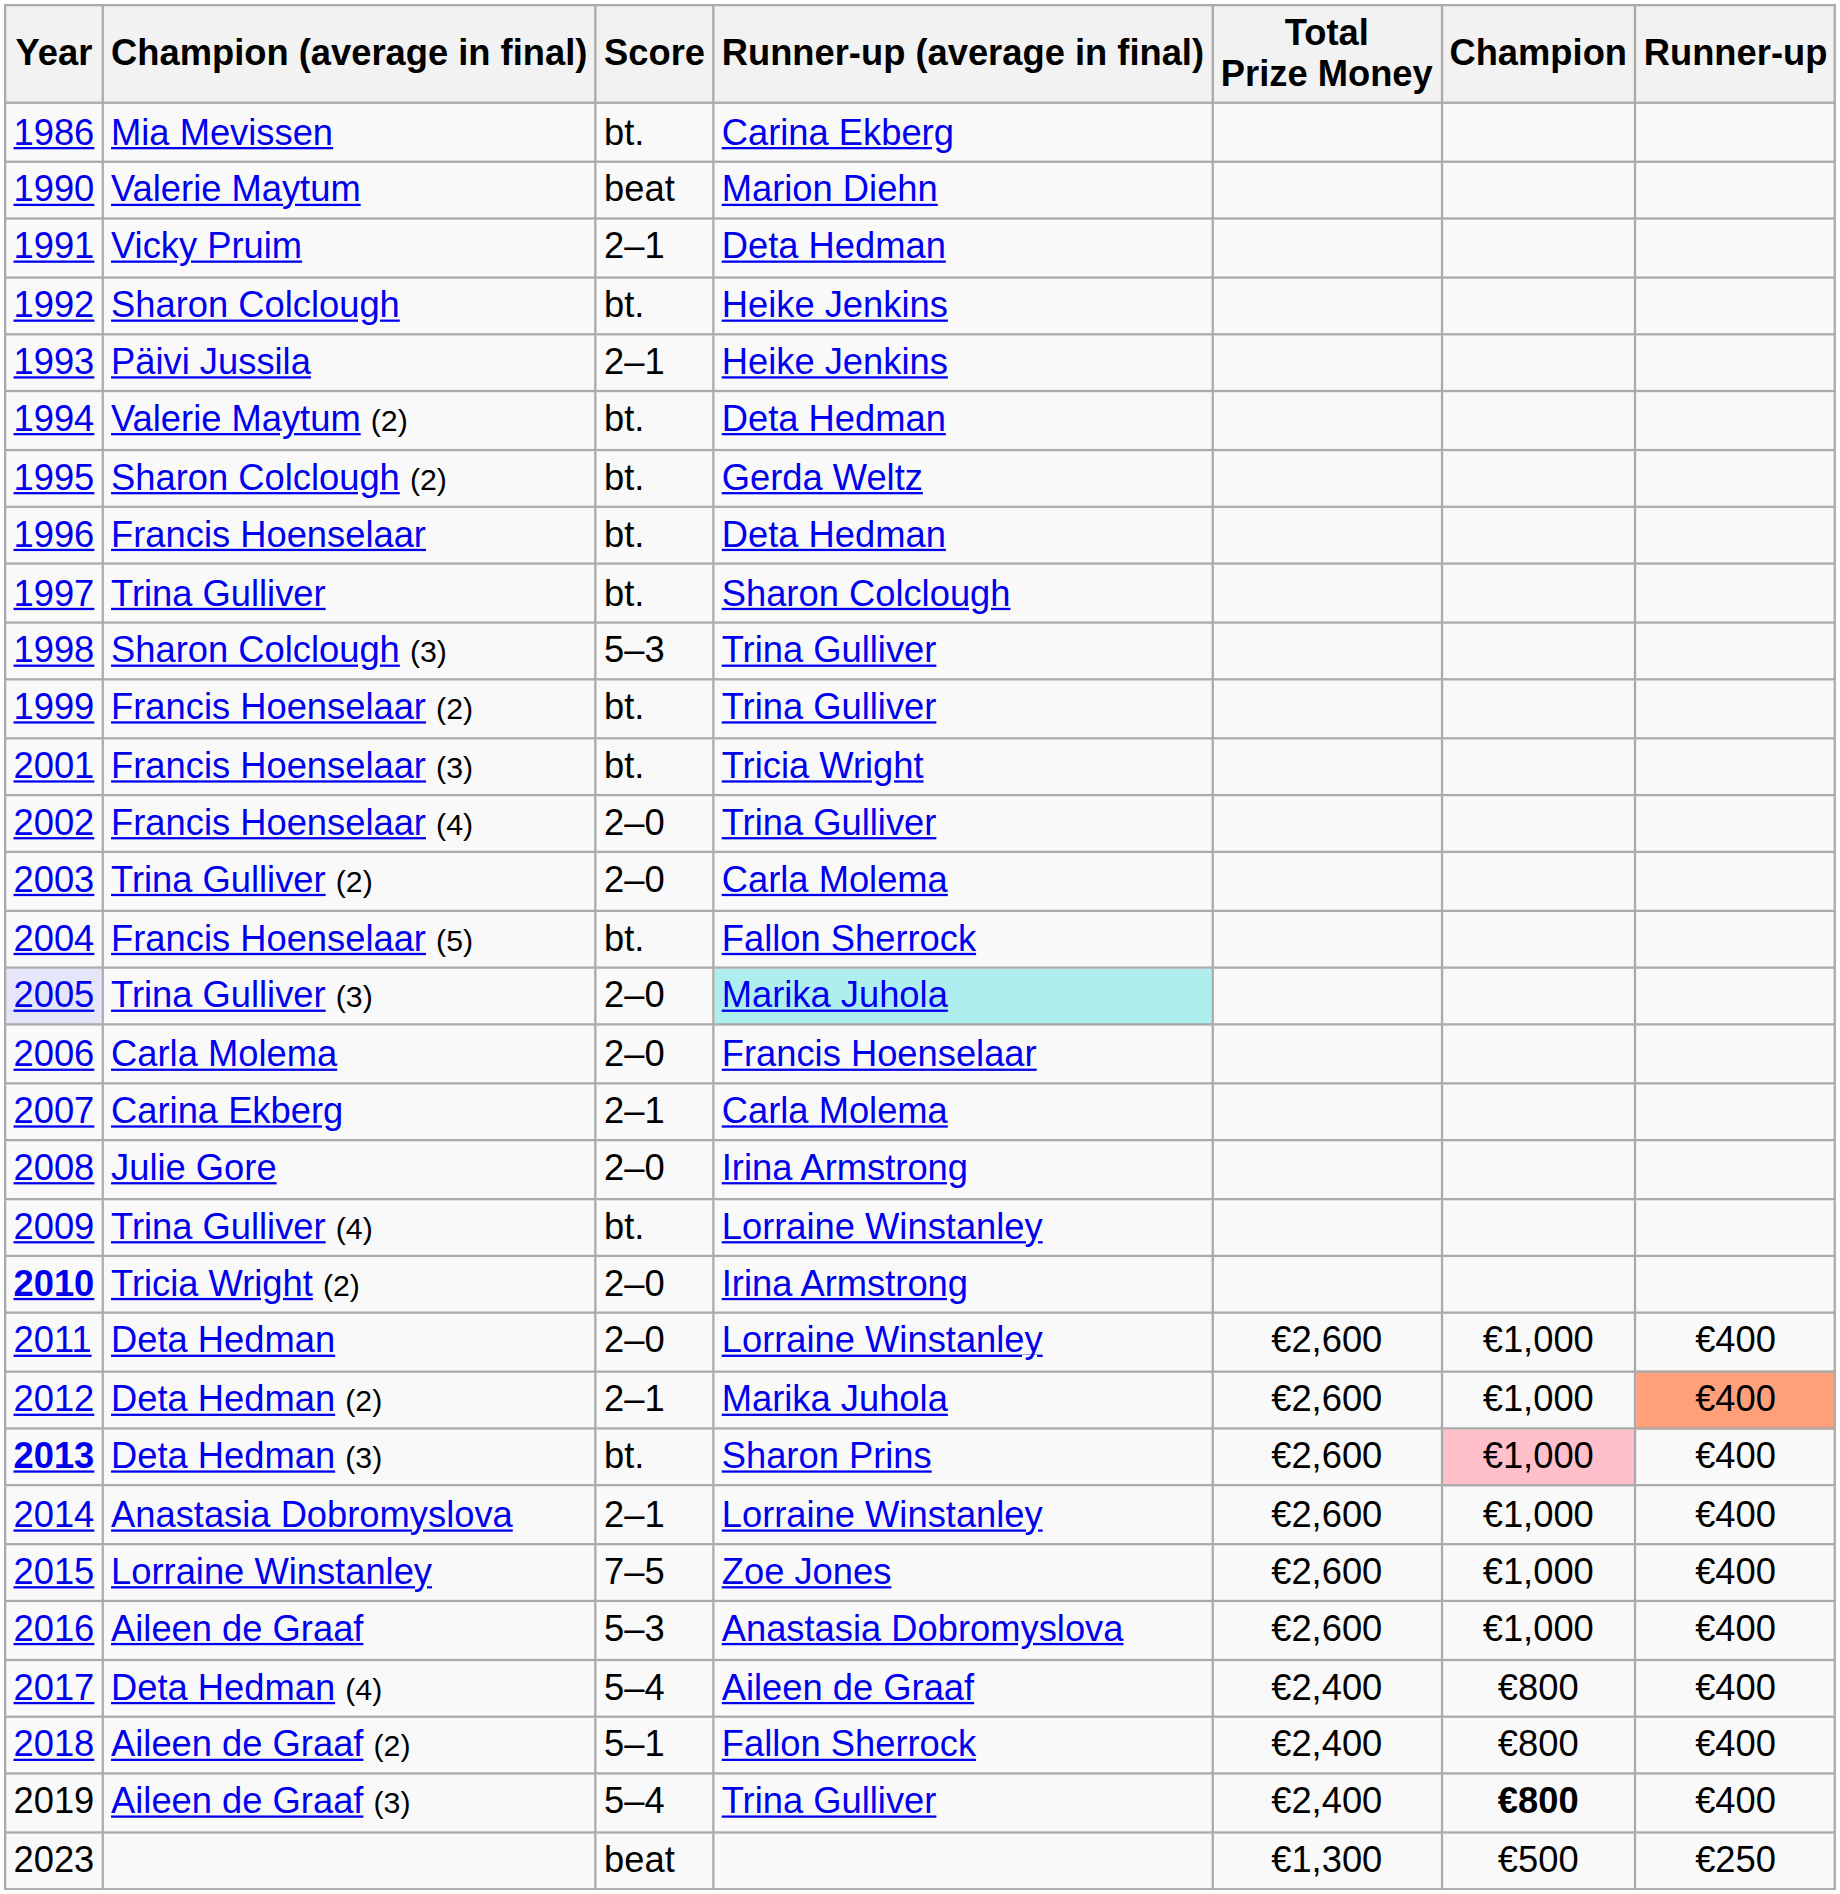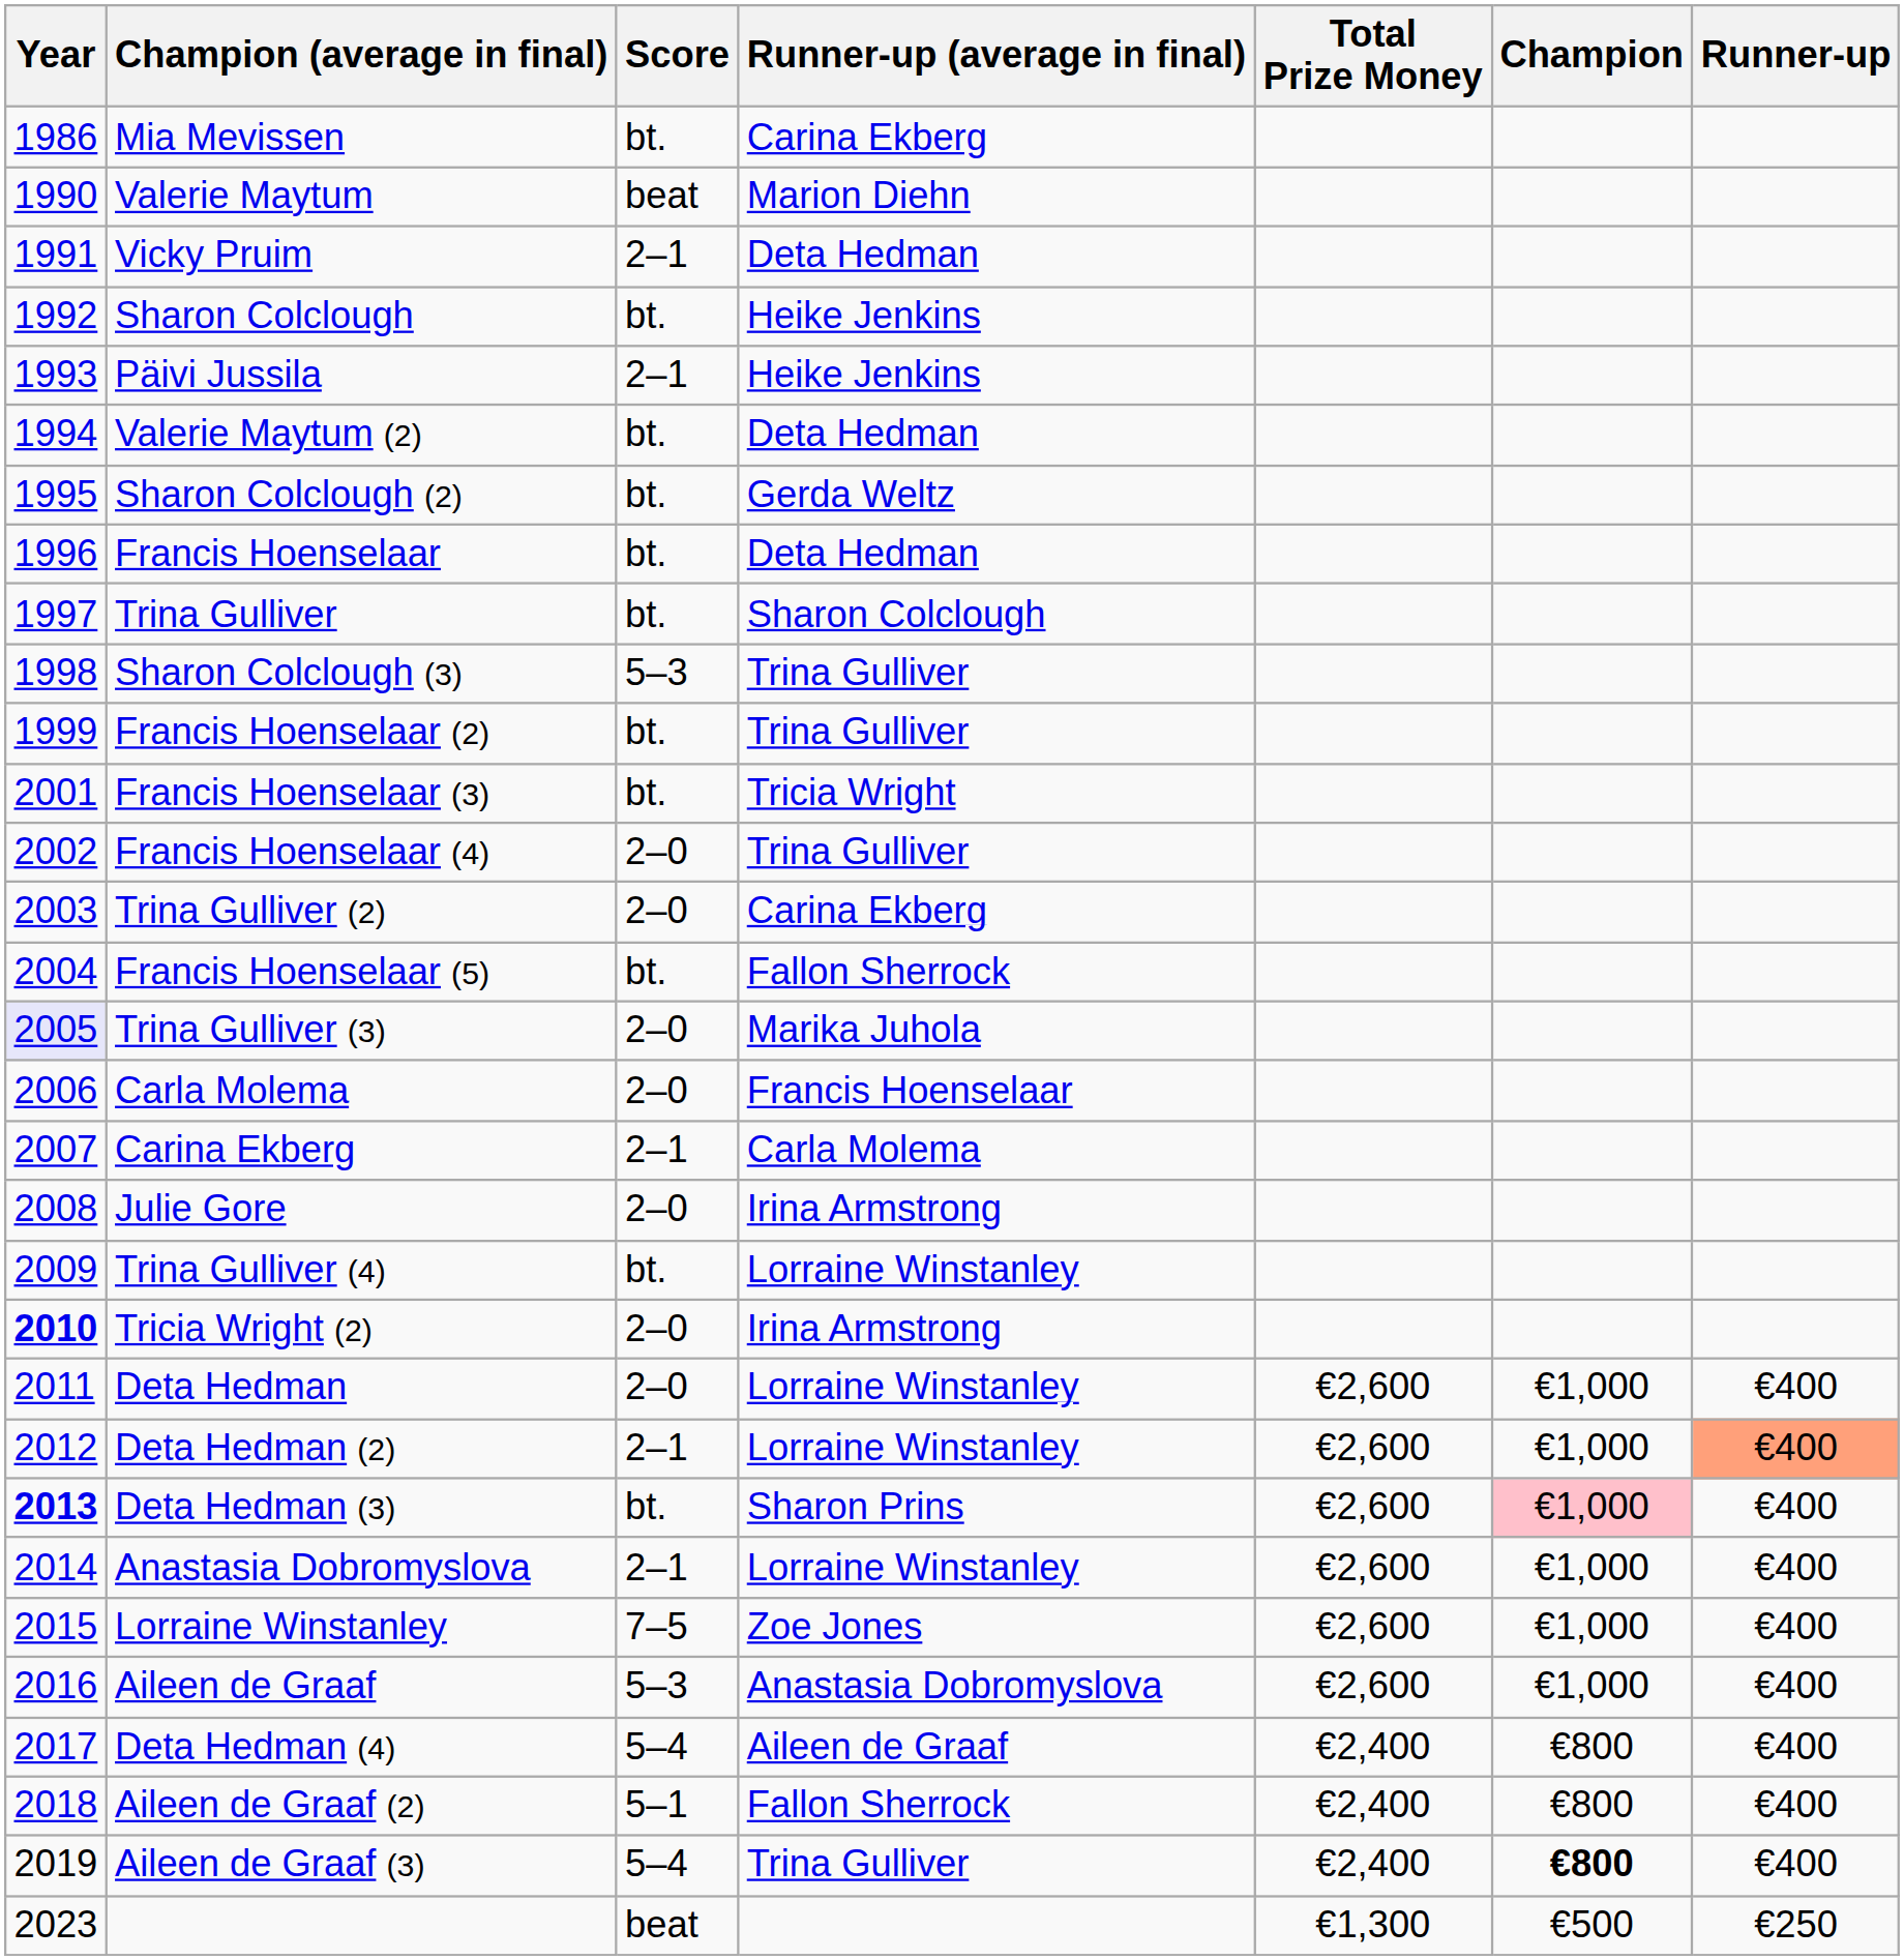Trina Gulliver (2) | Runner-up (average in final): Carla Molema -> Carina Ekberg
Trina Gulliver (3) | Runner-up (average in final): paleturquoise background -> no background
Deta Hedman (2) | Runner-up (average in final): Marika Juhola -> Lorraine Winstanley
